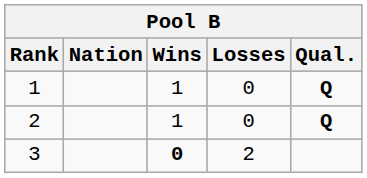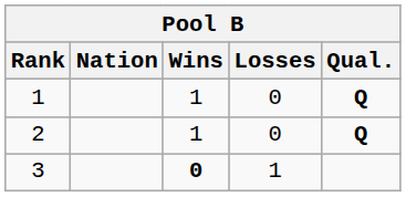3 | Losses: 2 -> 1
